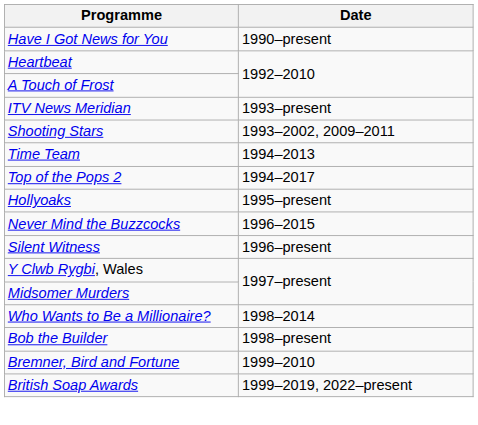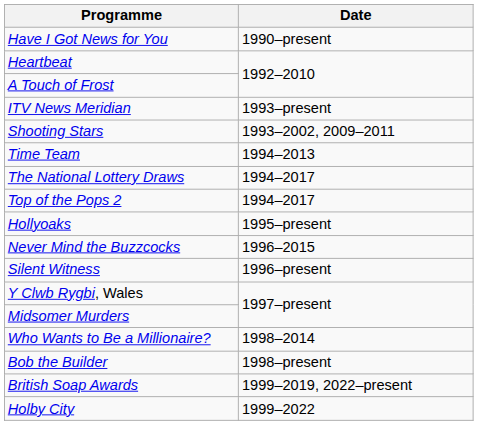+ row: The National Lottery Draws | 1994–2017
- row: Bremner, Bird and Fortune | 1999–2010
+ row: Holby City | 1999–2022
